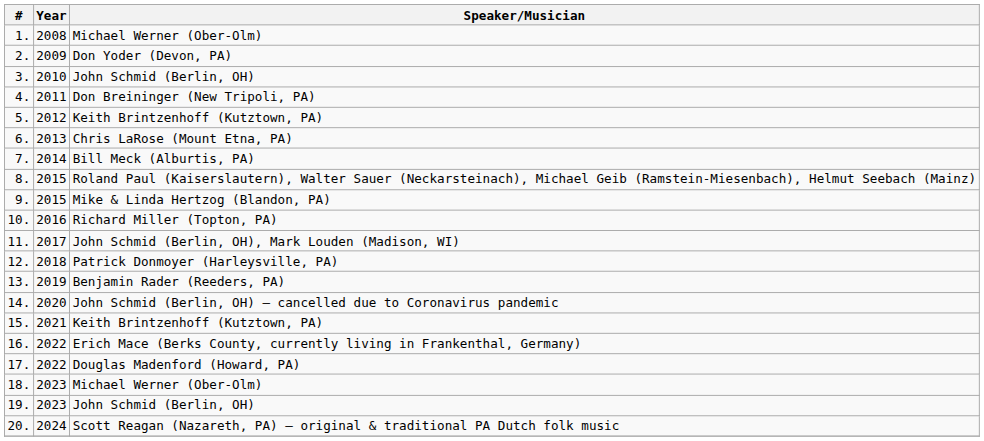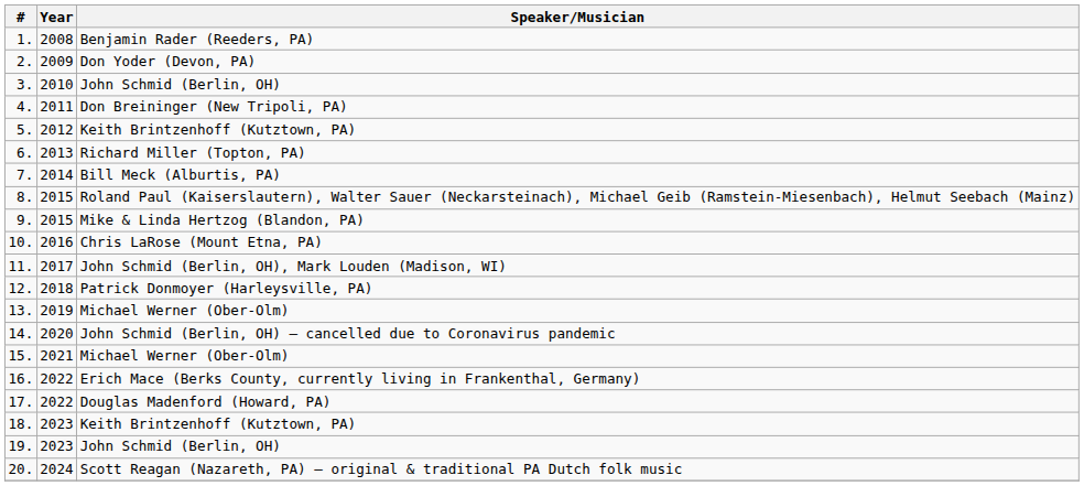1. | Speaker/Musician: Michael Werner (Ober-Olm) -> Benjamin Rader (Reeders, PA)
6. | Speaker/Musician: Chris LaRose (Mount Etna, PA) -> Richard Miller (Topton, PA)
10. | Speaker/Musician: Richard Miller (Topton, PA) -> Chris LaRose (Mount Etna, PA)
13. | Speaker/Musician: Benjamin Rader (Reeders, PA) -> Michael Werner (Ober-Olm)
15. | Speaker/Musician: Keith Brintzenhoff (Kutztown, PA) -> Michael Werner (Ober-Olm)
18. | Speaker/Musician: Michael Werner (Ober-Olm) -> Keith Brintzenhoff (Kutztown, PA)
